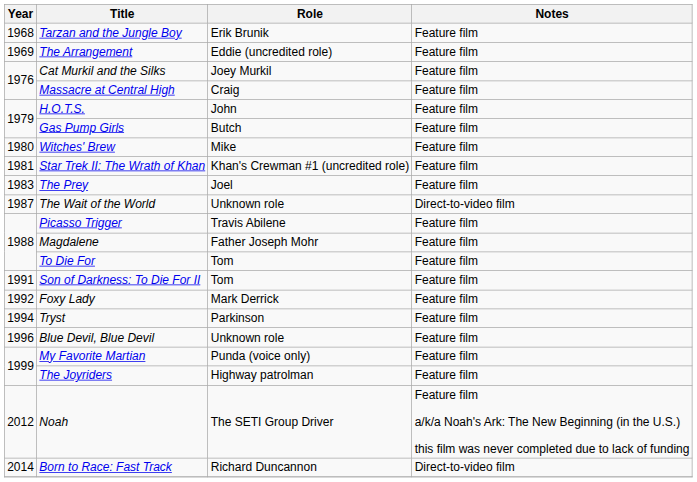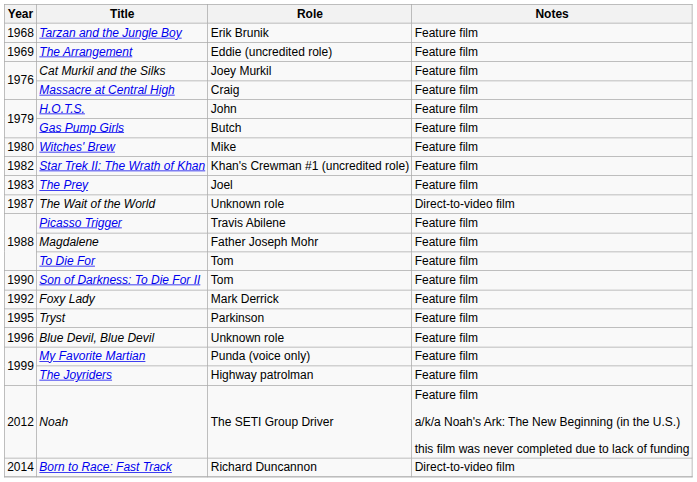Star Trek II: The Wrath of Khan | Year: 1981 -> 1982
Son of Darkness: To Die For II | Year: 1991 -> 1990
Tryst | Year: 1994 -> 1995
